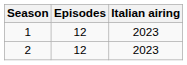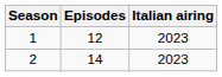2 | Episodes: 12 -> 14
